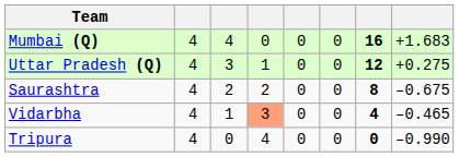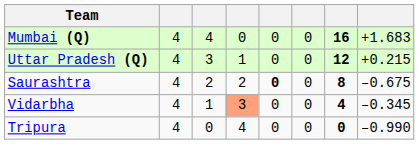Uttar Pradesh (Q) | column 8: +0.275 -> +0.215
Saurashtra | column 5: normal -> bold
Vidarbha | column 8: –0.465 -> –0.345
